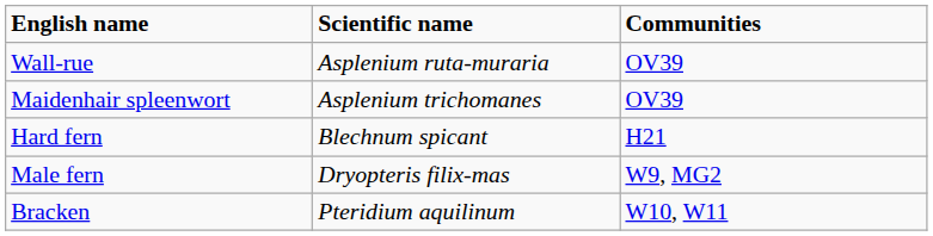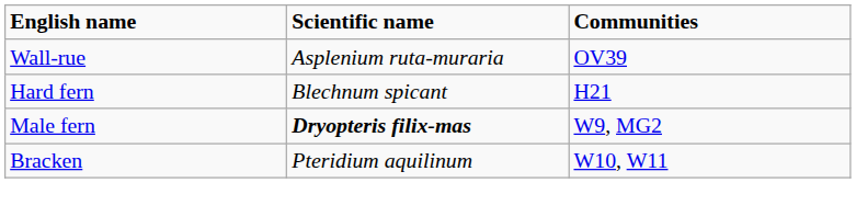- row: Maidenhair spleenwort | Asplenium trichomanes | OV39
Male fern | Scientific name: normal -> bold
